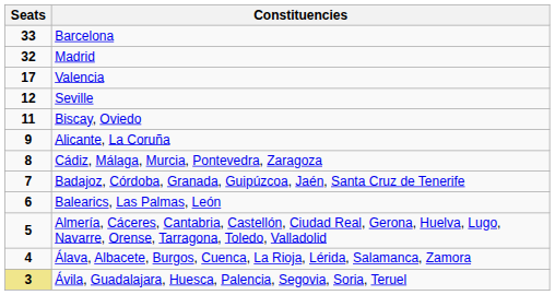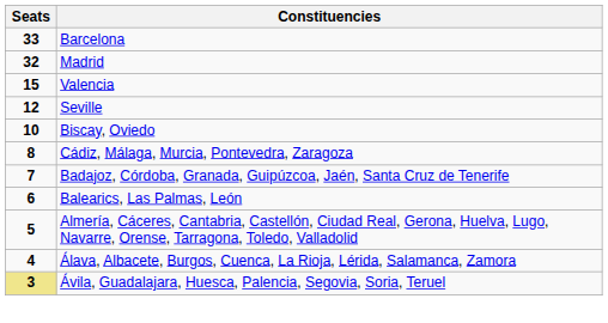Valencia | Seats: 17 -> 15
Biscay, Oviedo | Seats: 11 -> 10
- row: 9 | Alicante, La Coruña
